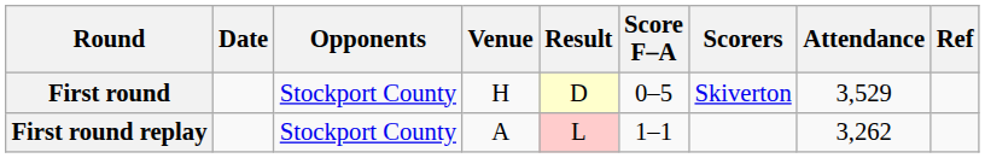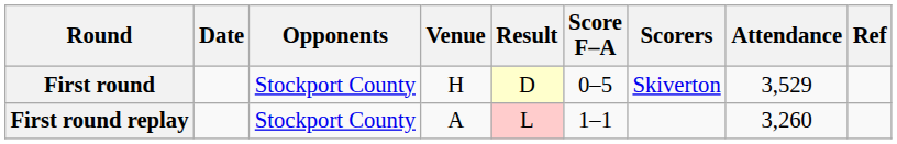First round replay | Attendance: 3,262 -> 3,260
